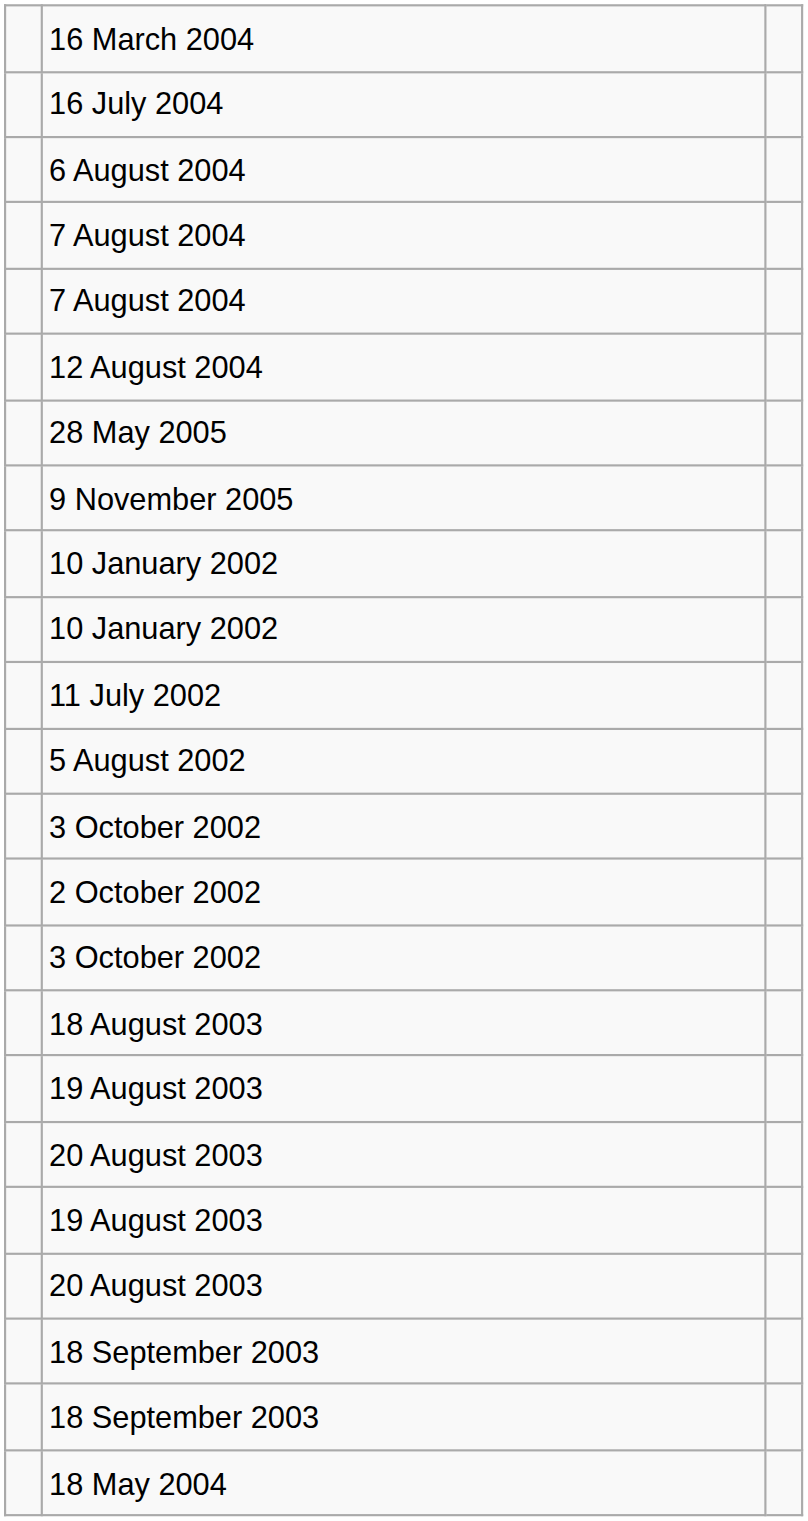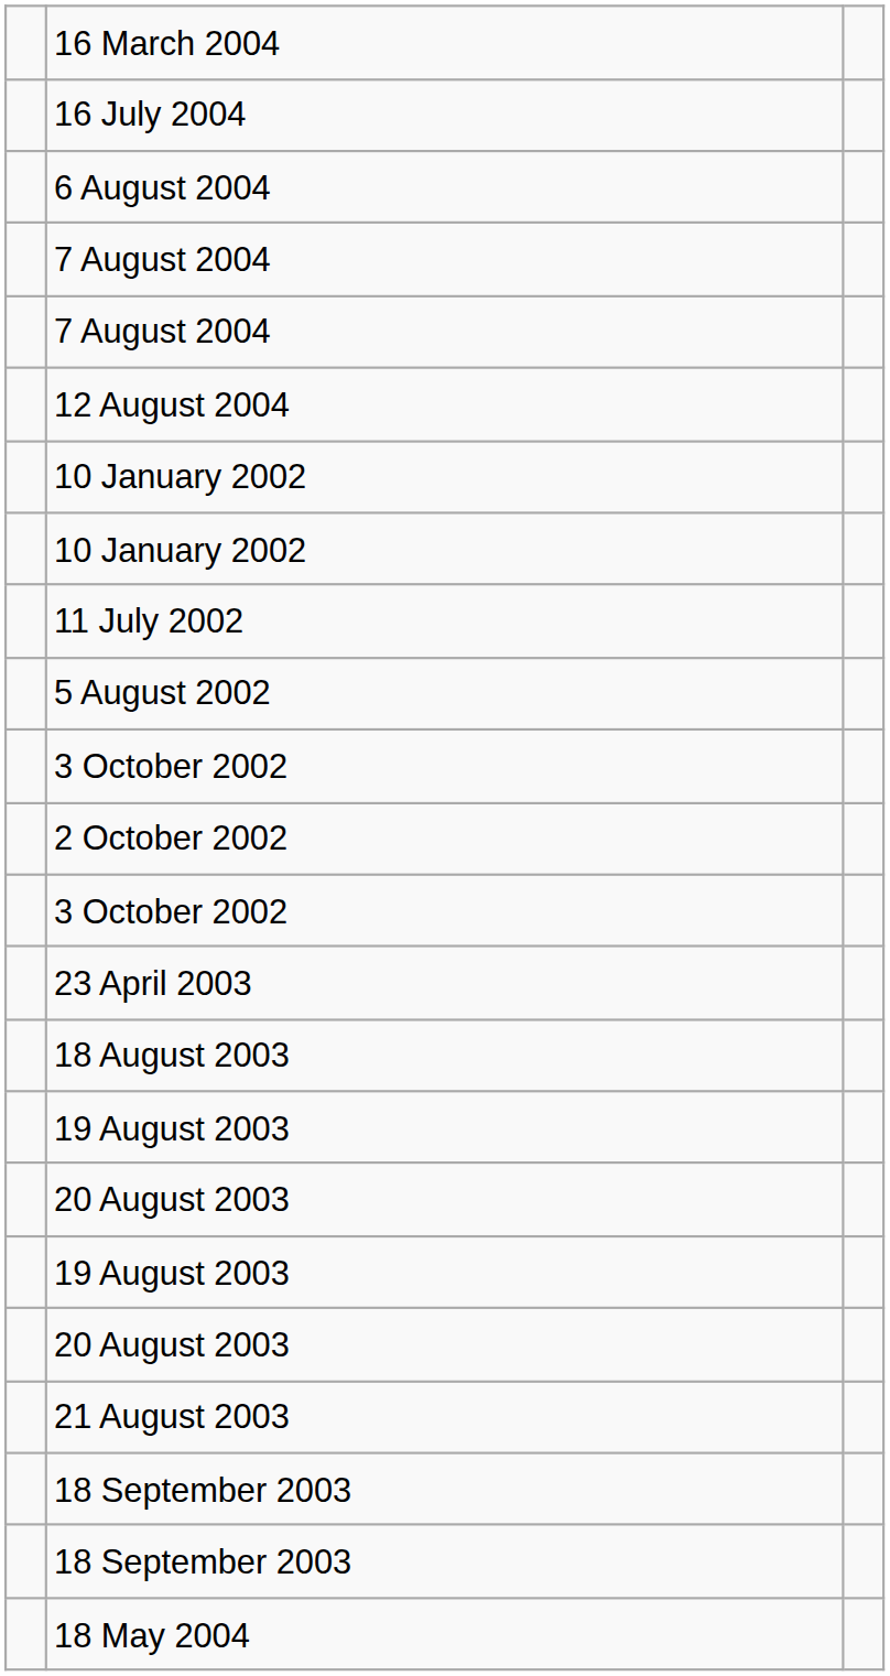- row: 28 May 2005
- row: 9 November 2005
+ row: 23 April 2003
+ row: 21 August 2003
